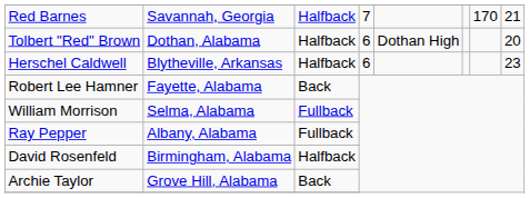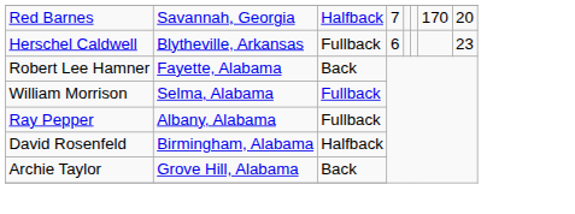Red Barnes | column 8: 21 -> 20
- row: Tolbert "Red" Brown | Dothan, Alabama | Halfback | 6 | Dothan High | 20
Herschel Caldwell | column 3: Halfback -> Fullback
